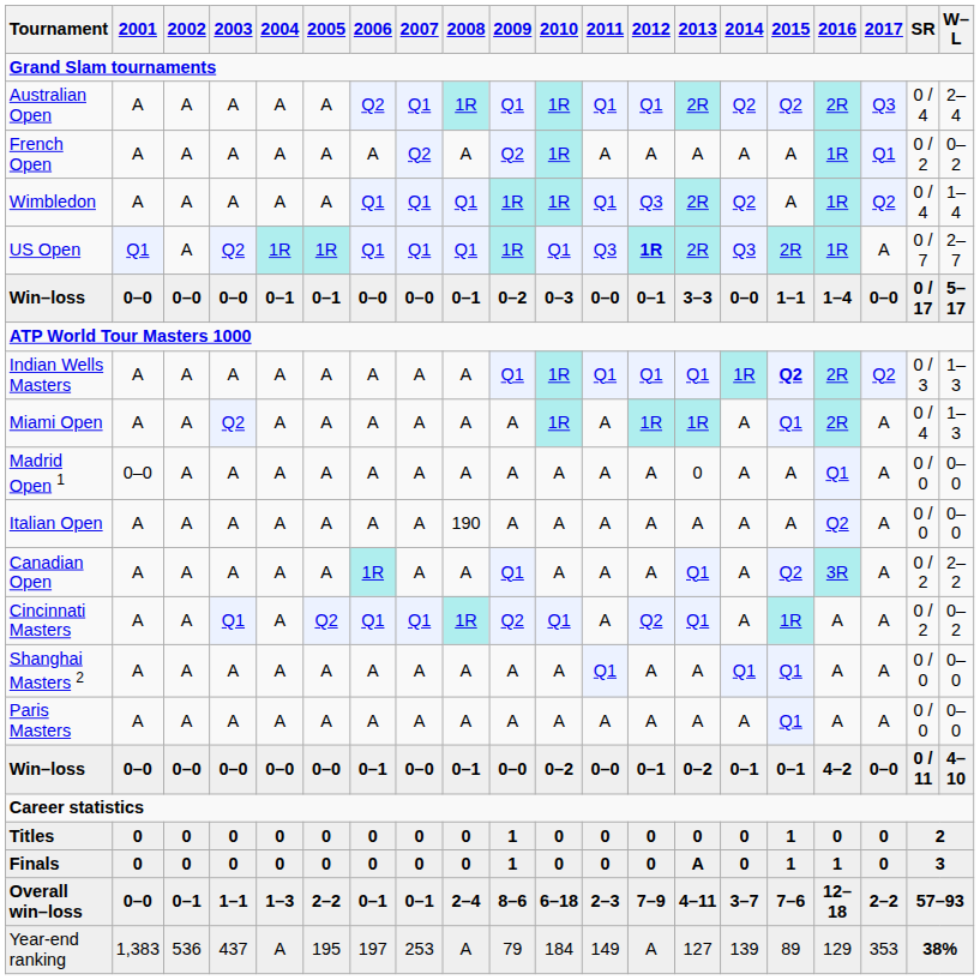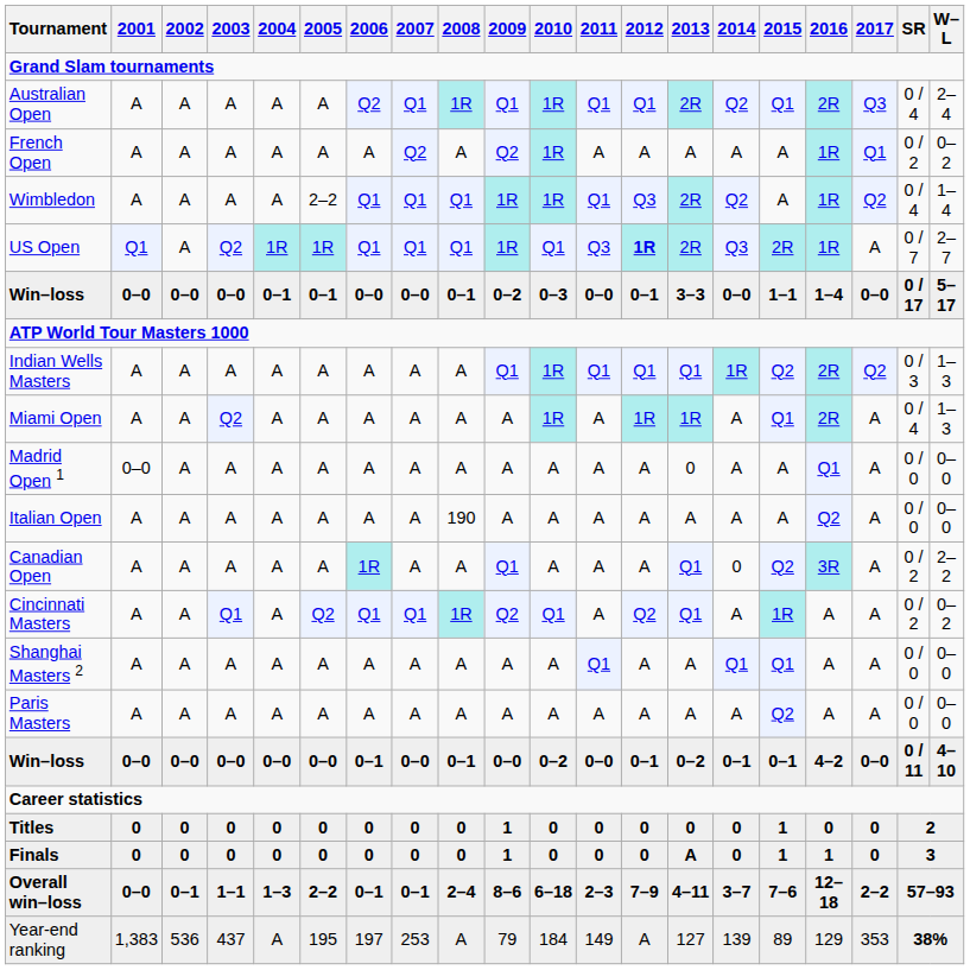Australian Open | 2015: Q2 -> Q1
Wimbledon | 2005: A -> 2–2
Indian Wells Masters | 2015: bold -> normal
Canadian Open | 2014: A -> 0
Paris Masters | 2015: Q1 -> Q2
